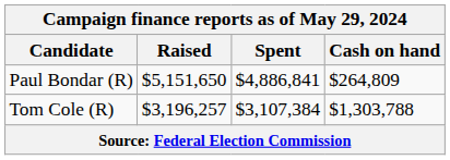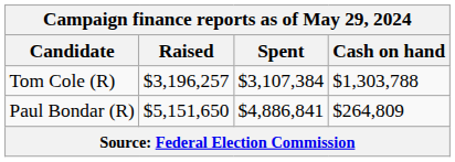rows swapped: Paul Bondar (R) <-> Tom Cole (R)
